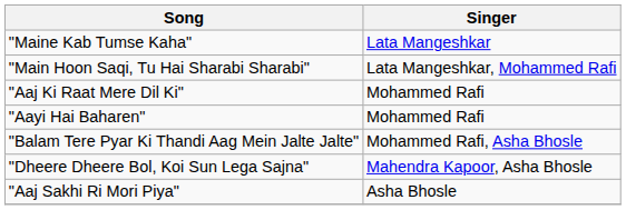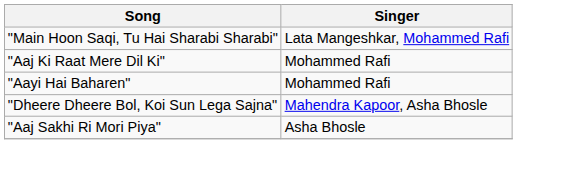- row: "Maine Kab Tumse Kaha" | Lata Mangeshkar
- row: "Balam Tere Pyar Ki Thandi Aag Mein Jalte Jalte" | Mohammed Rafi, Asha Bhosle
